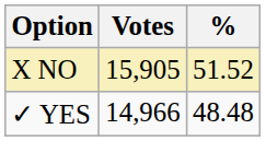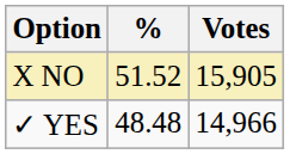columns swapped: Votes <-> %
